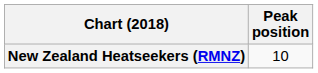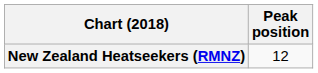New Zealand Heatseekers (RMNZ) | Peak position: 10 -> 12
